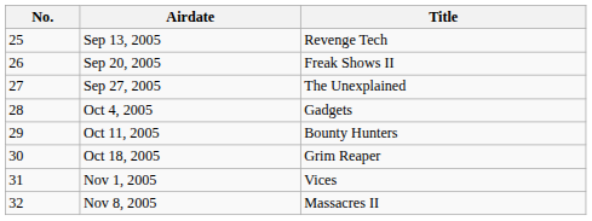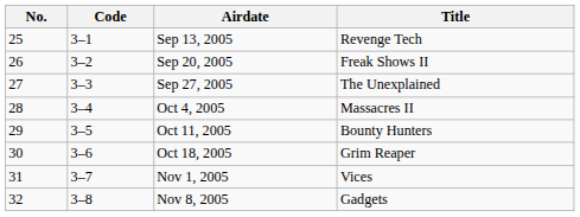+ column: Code | 3–1 | 3–2 | 3–3 | 3–4 | 3–5 | 3–6 | 3–7 | 3–8
Oct 4, 2005 | Title: Gadgets -> Massacres II
Nov 8, 2005 | Title: Massacres II -> Gadgets
